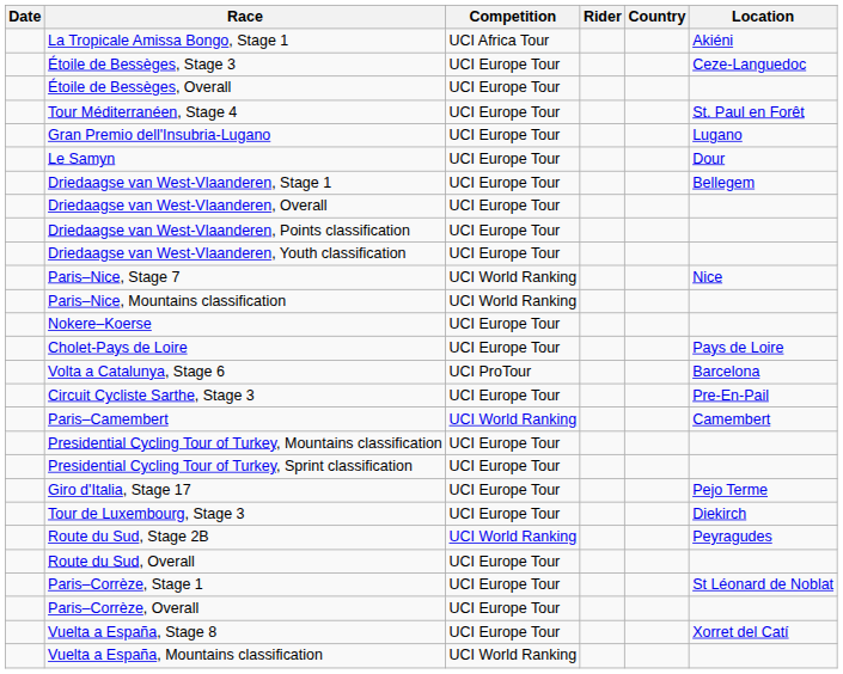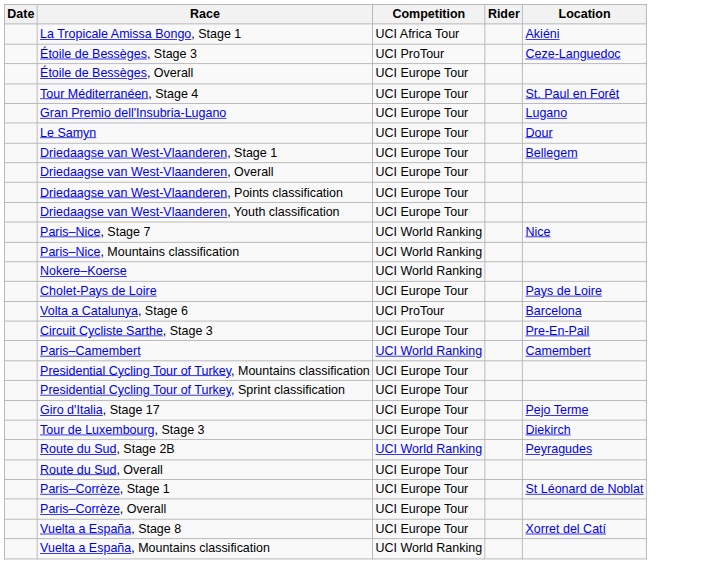- column: Country
Étoile de Bessèges, Stage 3 | Competition: UCI Europe Tour -> UCI ProTour
Nokere–Koerse | Competition: UCI Europe Tour -> UCI World Ranking
